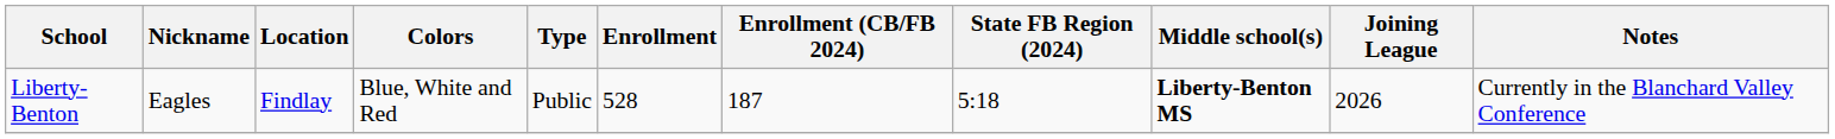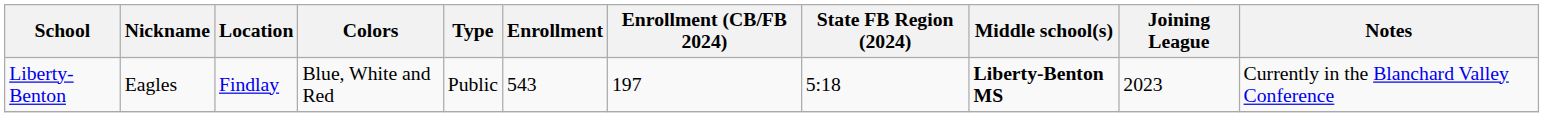Liberty-Benton | Enrollment: 528 -> 543
Liberty-Benton | Enrollment (CB/FB 2024): 187 -> 197
Liberty-Benton | Joining League: 2026 -> 2023
